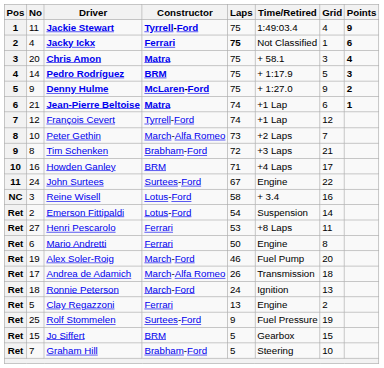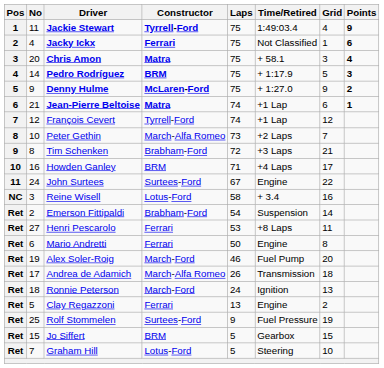Jacky Ickx | Laps: bold -> normal
Emerson Fittipaldi | Constructor: Lotus-Ford -> Brabham-Ford
Graham Hill | Constructor: Brabham-Ford -> Lotus-Ford
